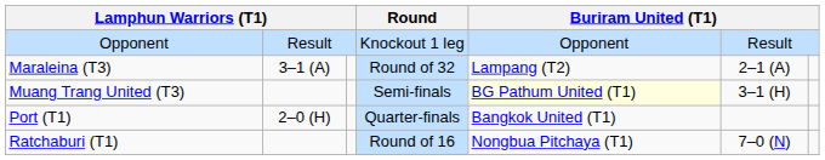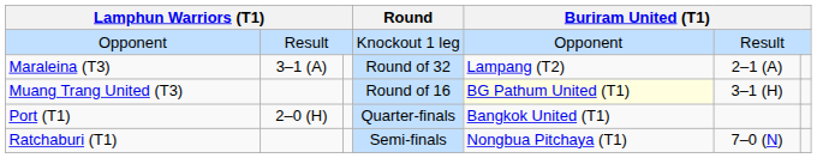Muang Trang United (T3) | Round: Semi-finals -> Round of 16
Ratchaburi (T1) | Round: Round of 16 -> Semi-finals
